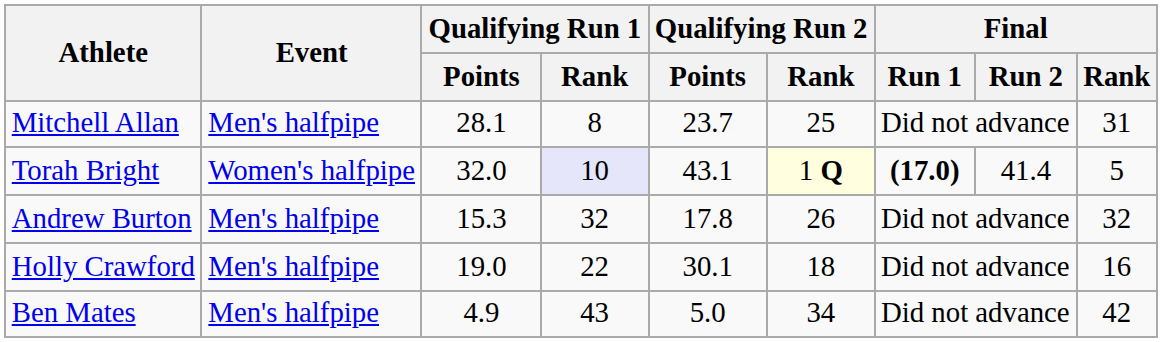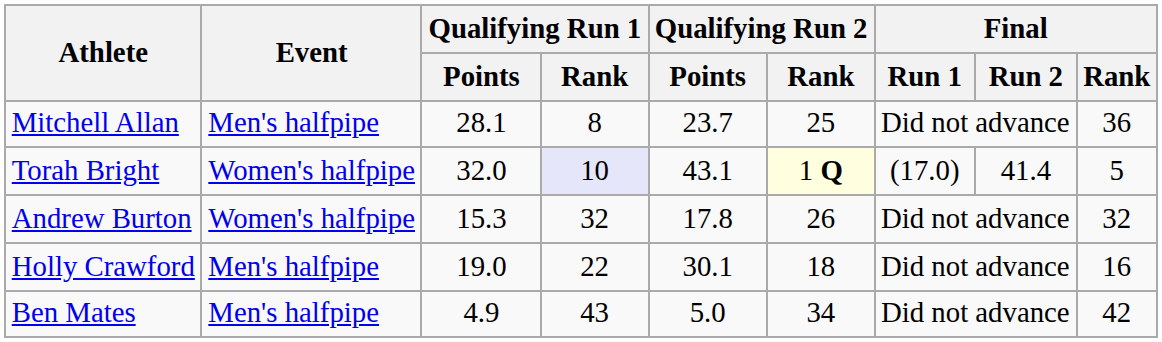Mitchell Allan | Final / Rank: 31 -> 36
Torah Bright | Final / Run 1: bold -> normal
Andrew Burton | Event: Men's halfpipe -> Women's halfpipe
